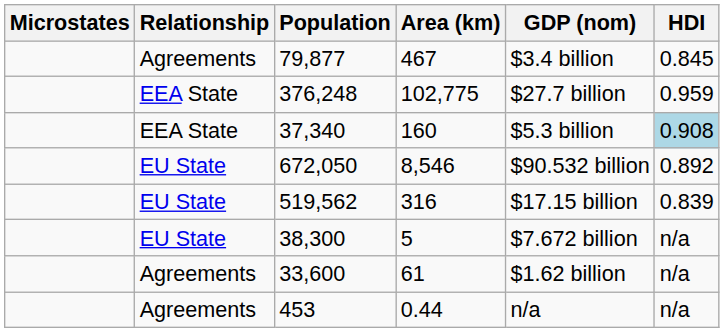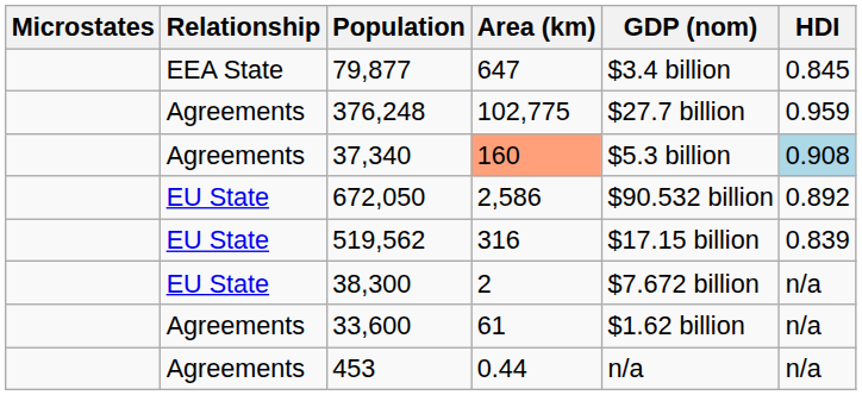79,877 | Relationship: Agreements -> EEA State
79,877 | Area (km): 467 -> 647
376,248 | Relationship: EEA State -> Agreements
37,340 | Relationship: EEA State -> Agreements
37,340 | Area (km): no background -> lightsalmon background
672,050 | Area (km): 8,546 -> 2,586
38,300 | Area (km): 5 -> 2
